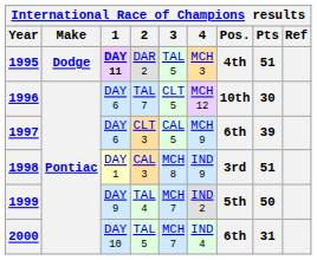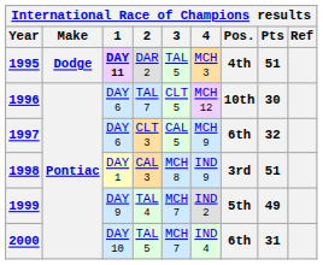1997 | Pts: 39 -> 32
1999 | Pts: 50 -> 49
